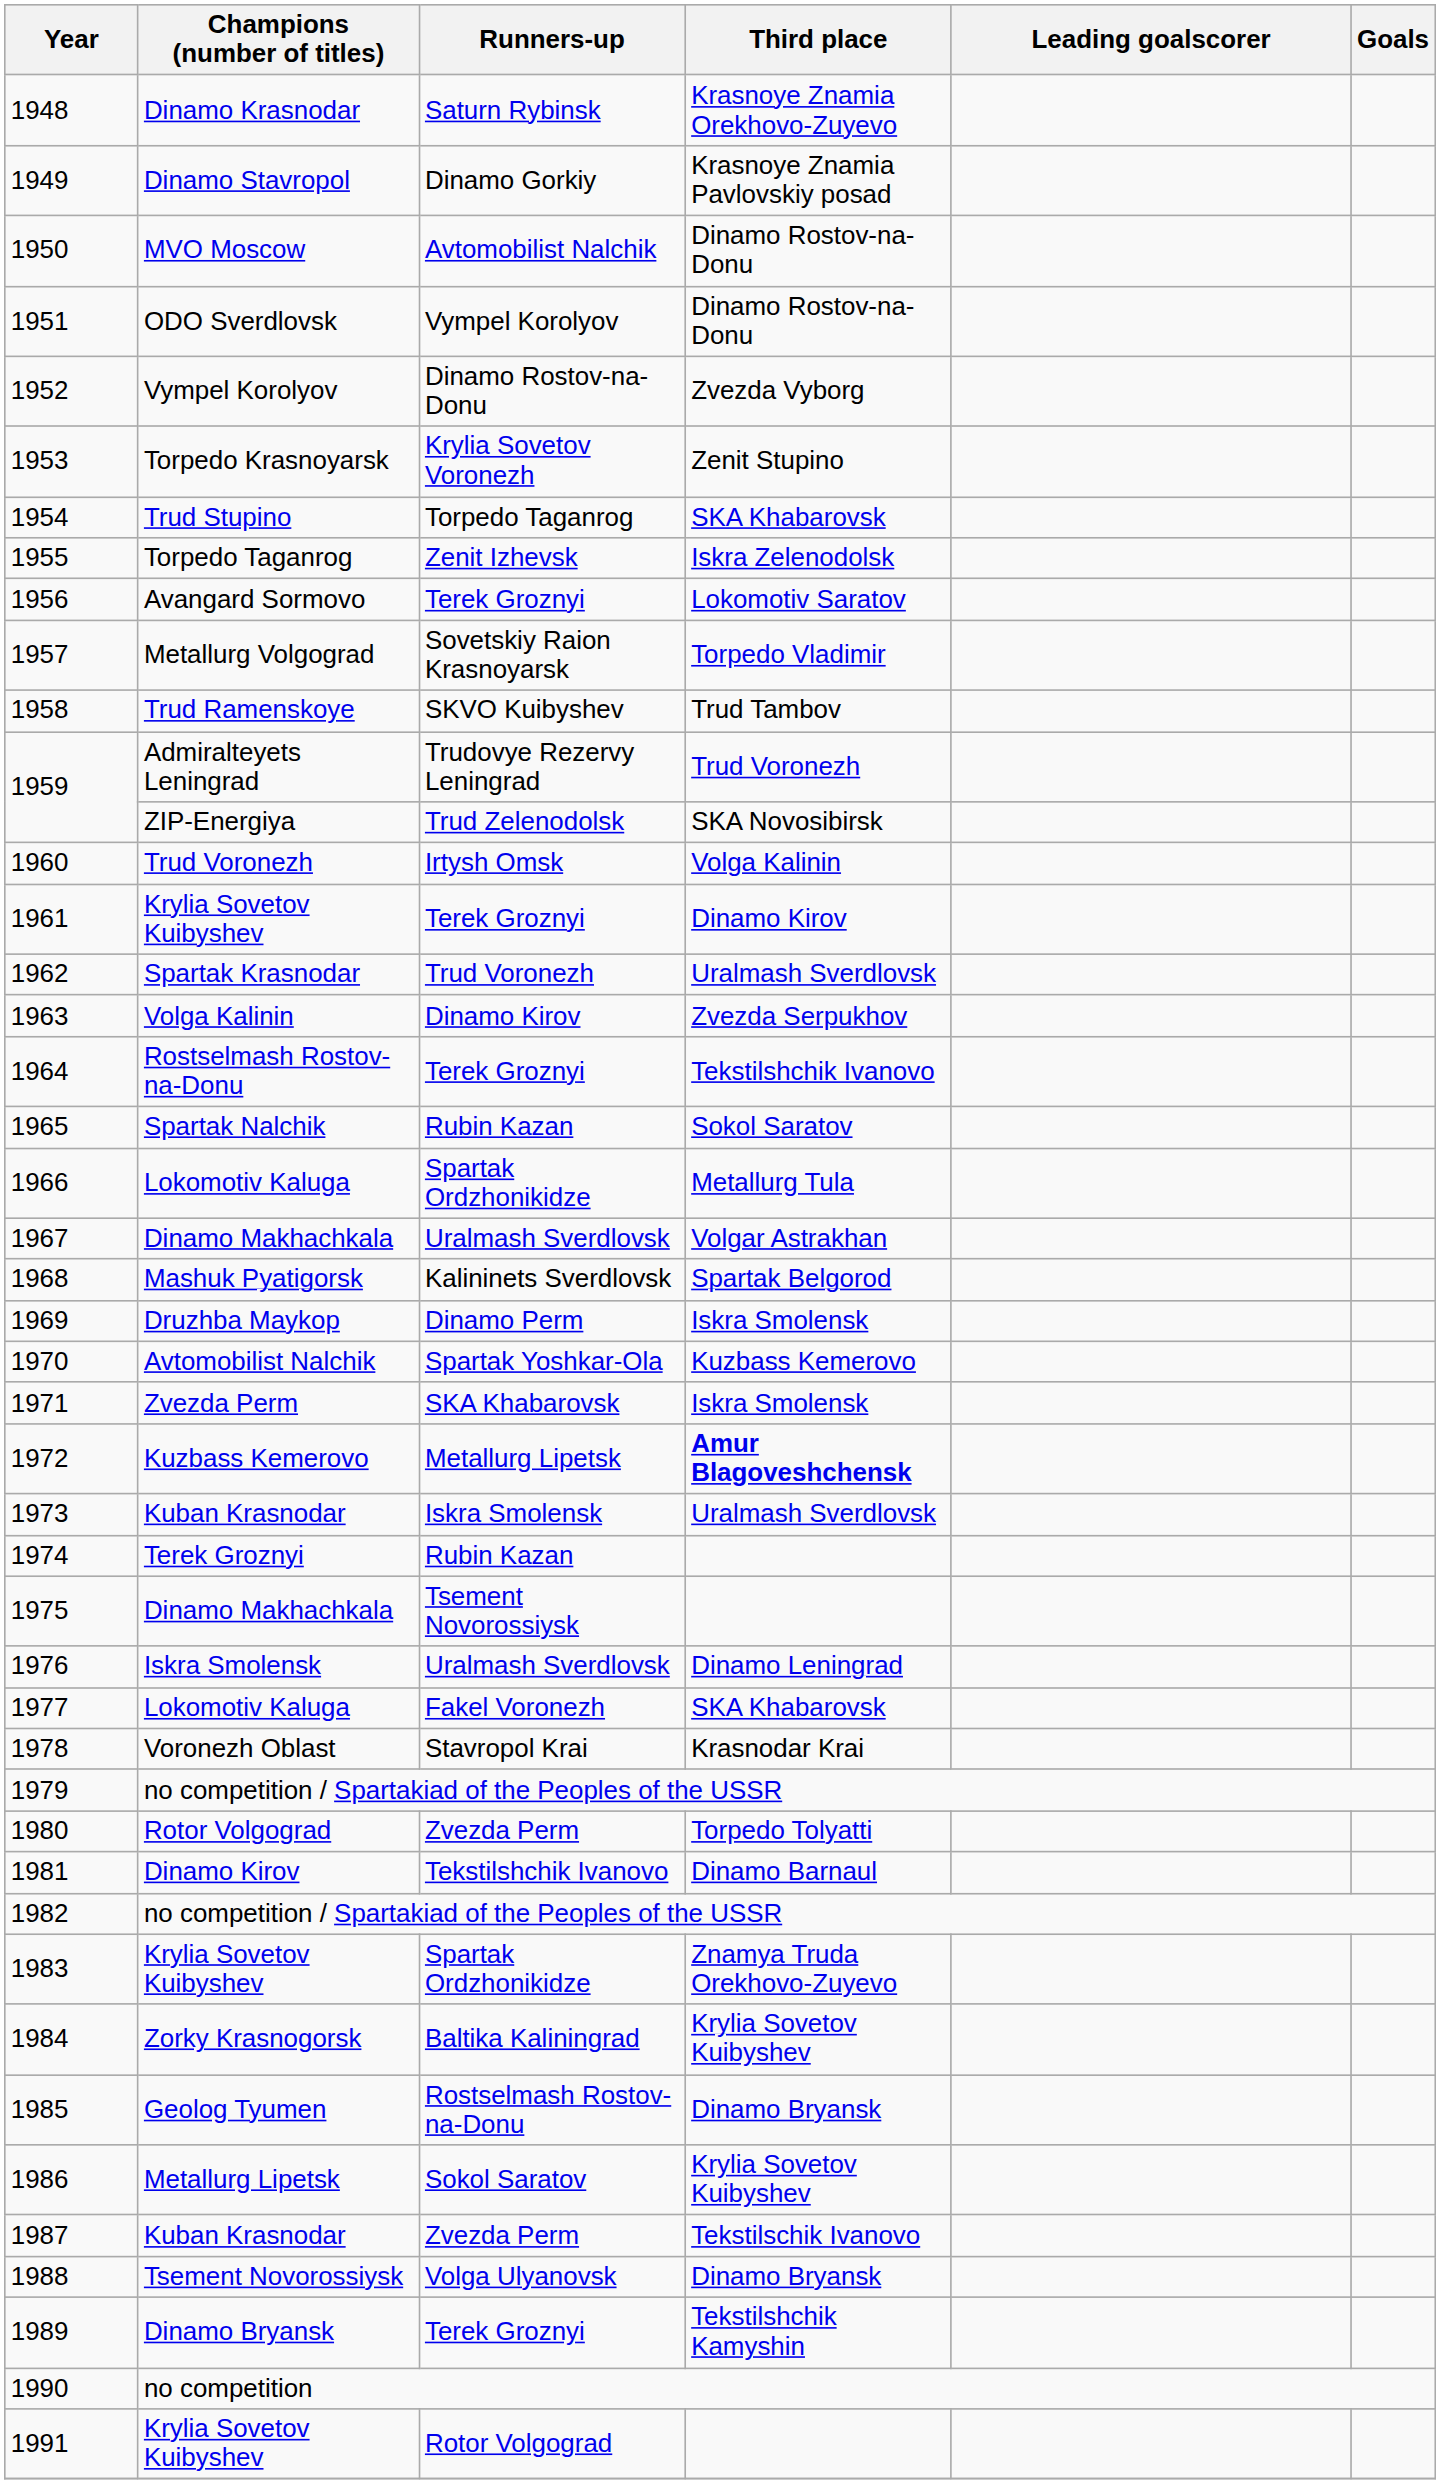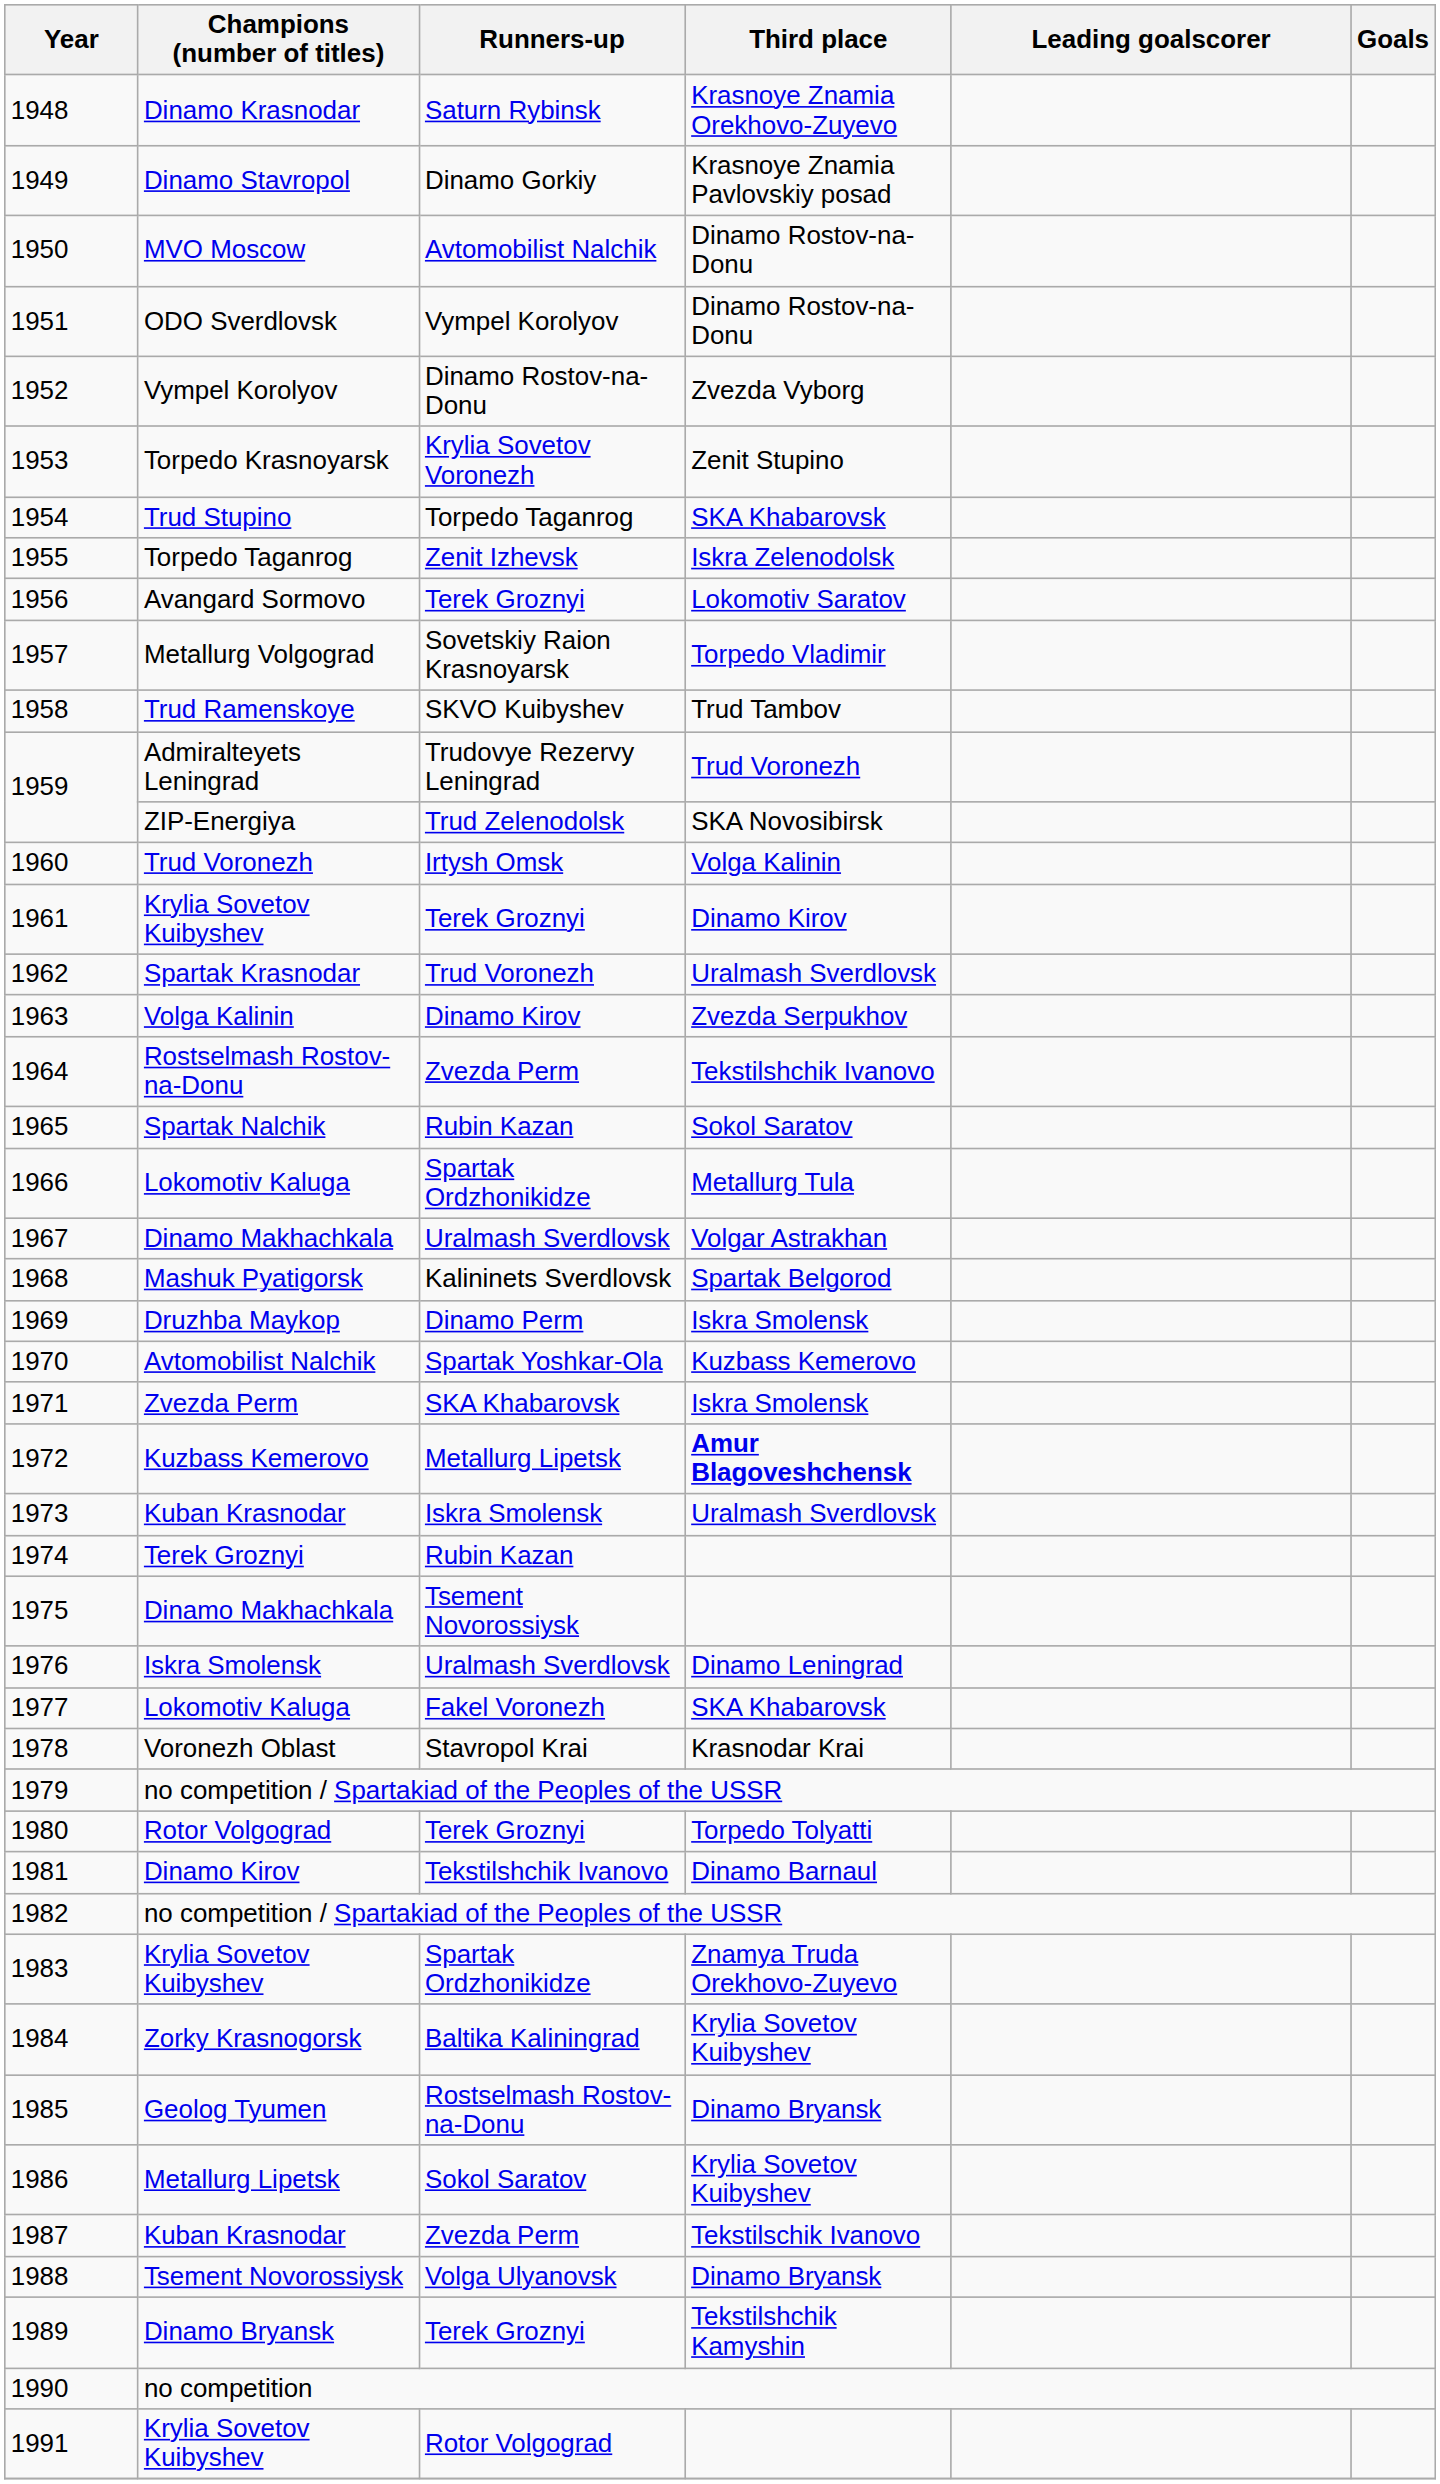1964 | Runners-up: Terek Groznyi -> Zvezda Perm
1980 | Runners-up: Zvezda Perm -> Terek Groznyi
